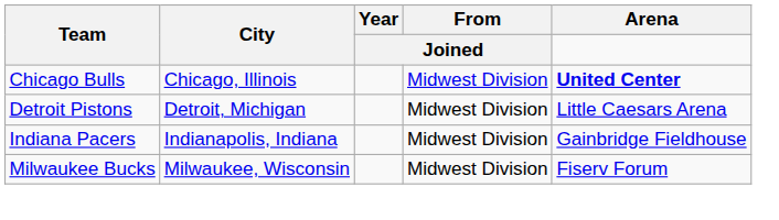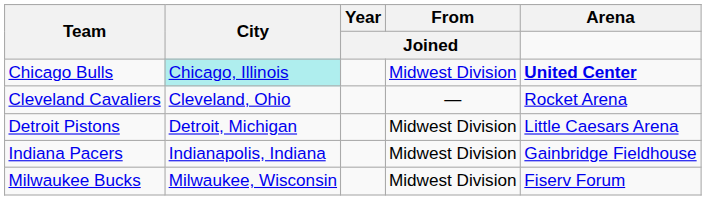Chicago Bulls | City: no background -> paleturquoise background
+ row: Cleveland Cavaliers | Cleveland, Ohio | — | Rocket Arena
